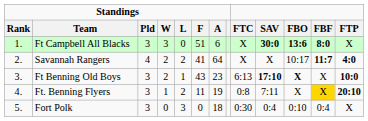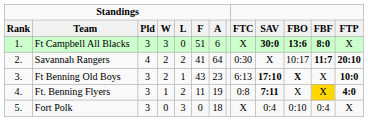Savannah Rangers | FTC: X -> 0:30
Savannah Rangers | FTP: 4:0 -> 20:10
Ft. Benning Flyers | SAV: normal -> bold
Ft. Benning Flyers | FTP: 20:10 -> 4:0
Fort Polk | FTC: 0:30 -> X
